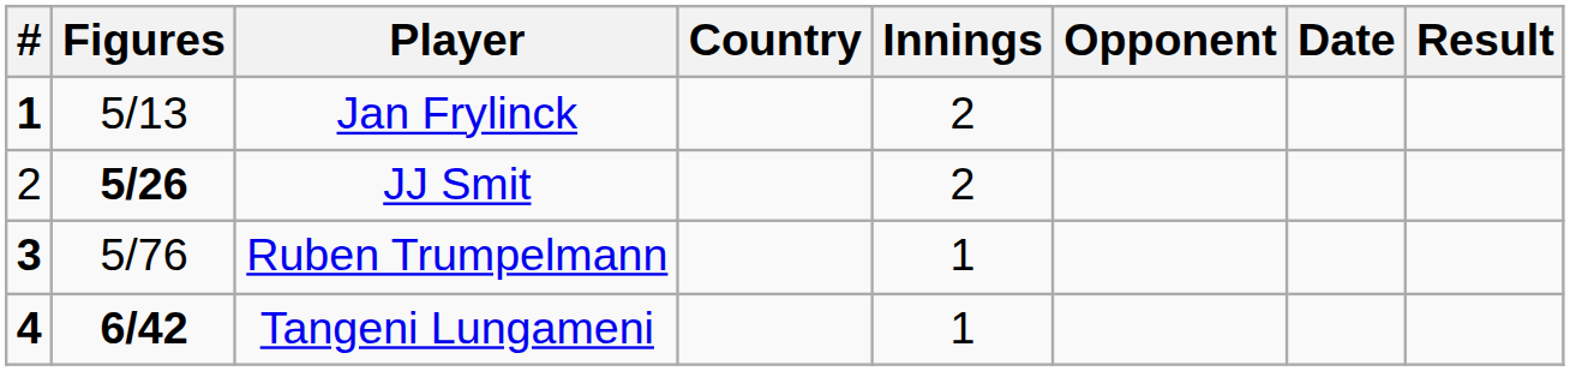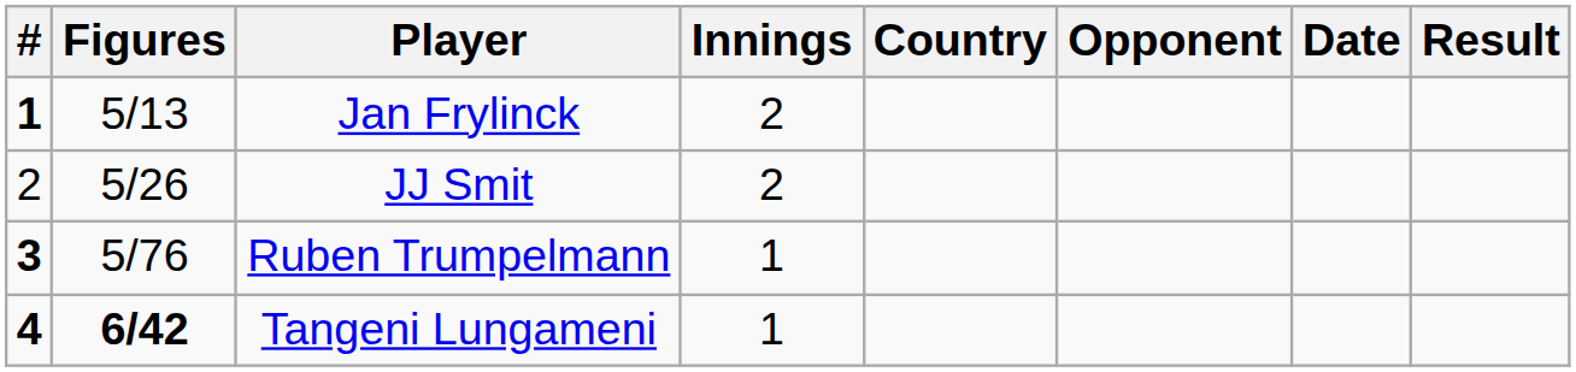columns swapped: Country <-> Innings
JJ Smit | Figures: bold -> normal
